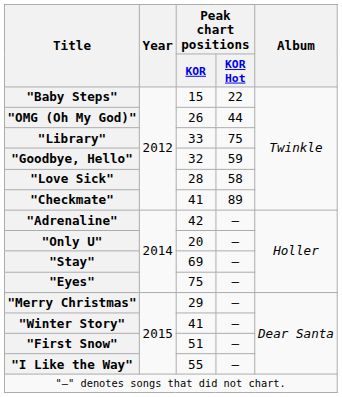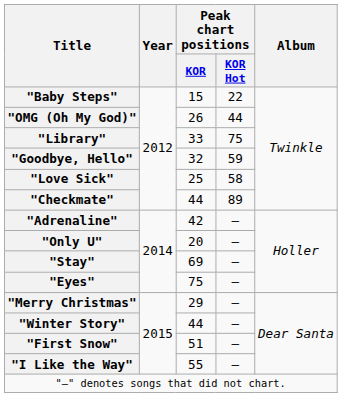"Love Sick" | Peak chart positions / KOR: 28 -> 25
"Checkmate" | Peak chart positions / KOR: 41 -> 44
"Winter Story" | Peak chart positions / KOR: 41 -> 44
